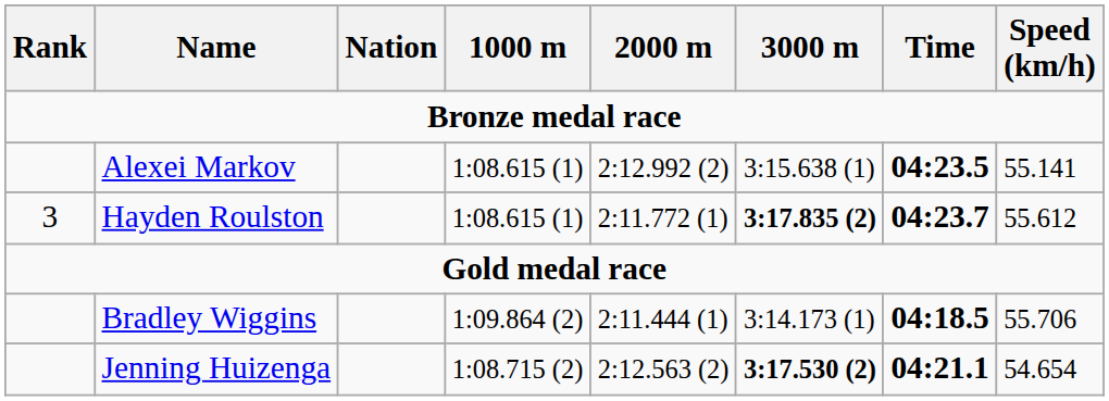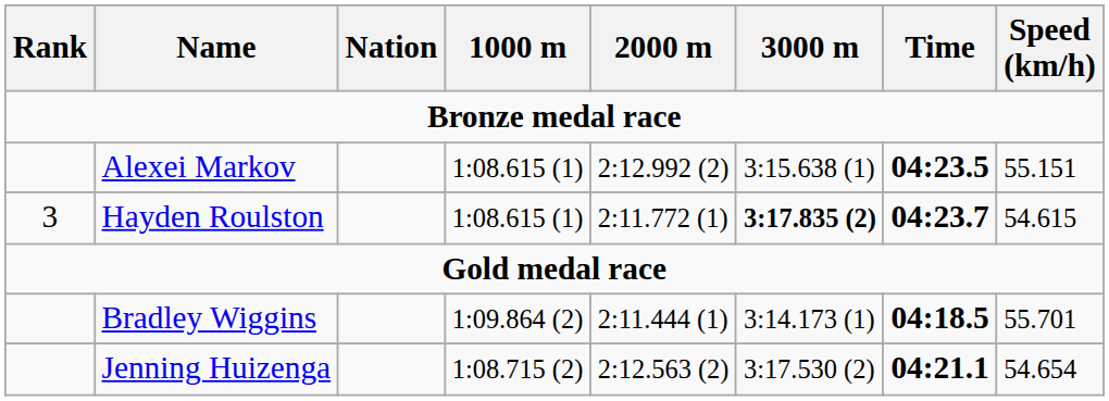Alexei Markov | Speed (km/h): 55.141 -> 55.151
Hayden Roulston | Speed (km/h): 55.612 -> 54.615
Bradley Wiggins | Speed (km/h): 55.706 -> 55.701
Jenning Huizenga | 3000 m: bold -> normal
